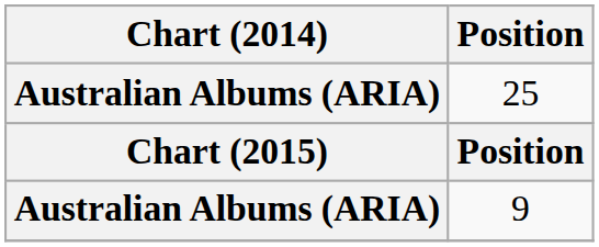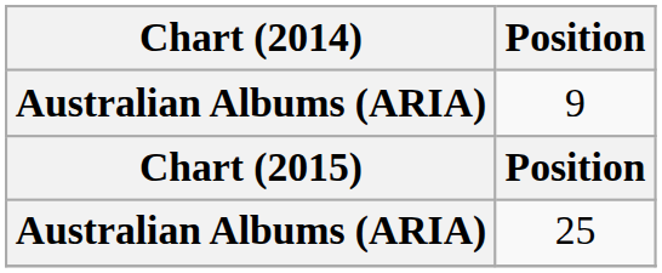rows swapped: 9 <-> 25
